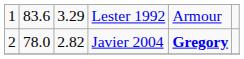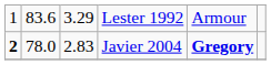Javier 2004 | column 1: normal -> bold
Javier 2004 | column 3: 2.82 -> 2.83
